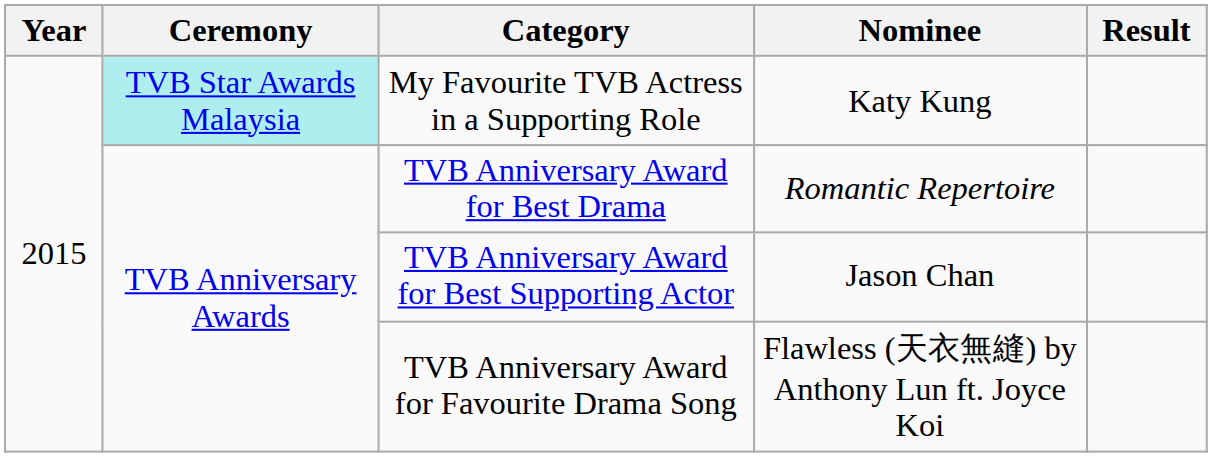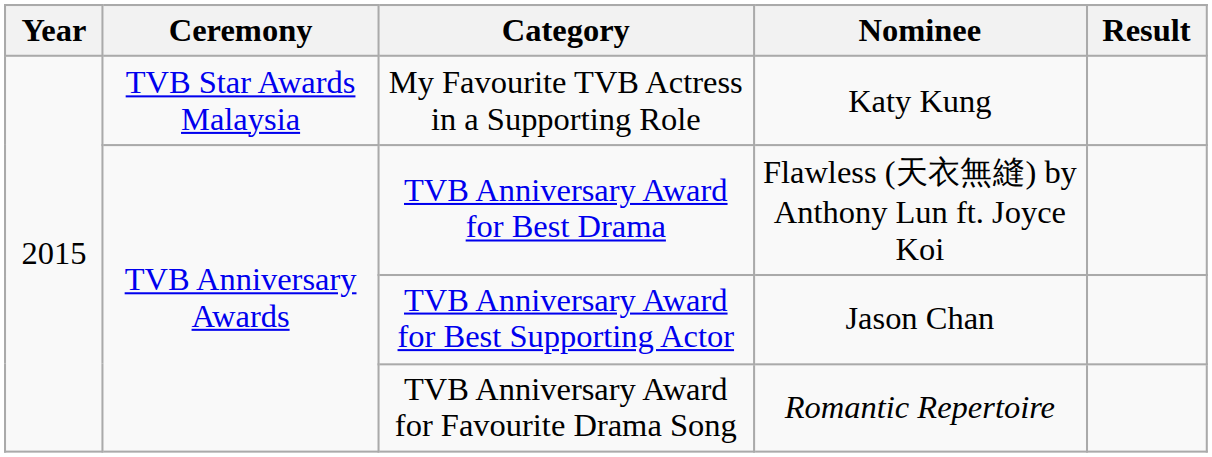My Favourite TVB Actress in a Supporting Role | Ceremony: paleturquoise background -> no background
TVB Anniversary Award for Best Drama | Nominee: Romantic Repertoire -> Flawless (天衣無縫) by Anthony Lun ft. Joyce Koi
TVB Anniversary Award for Favourite Drama Song | Nominee: Flawless (天衣無縫) by Anthony Lun ft. Joyce Koi -> Romantic Repertoire
